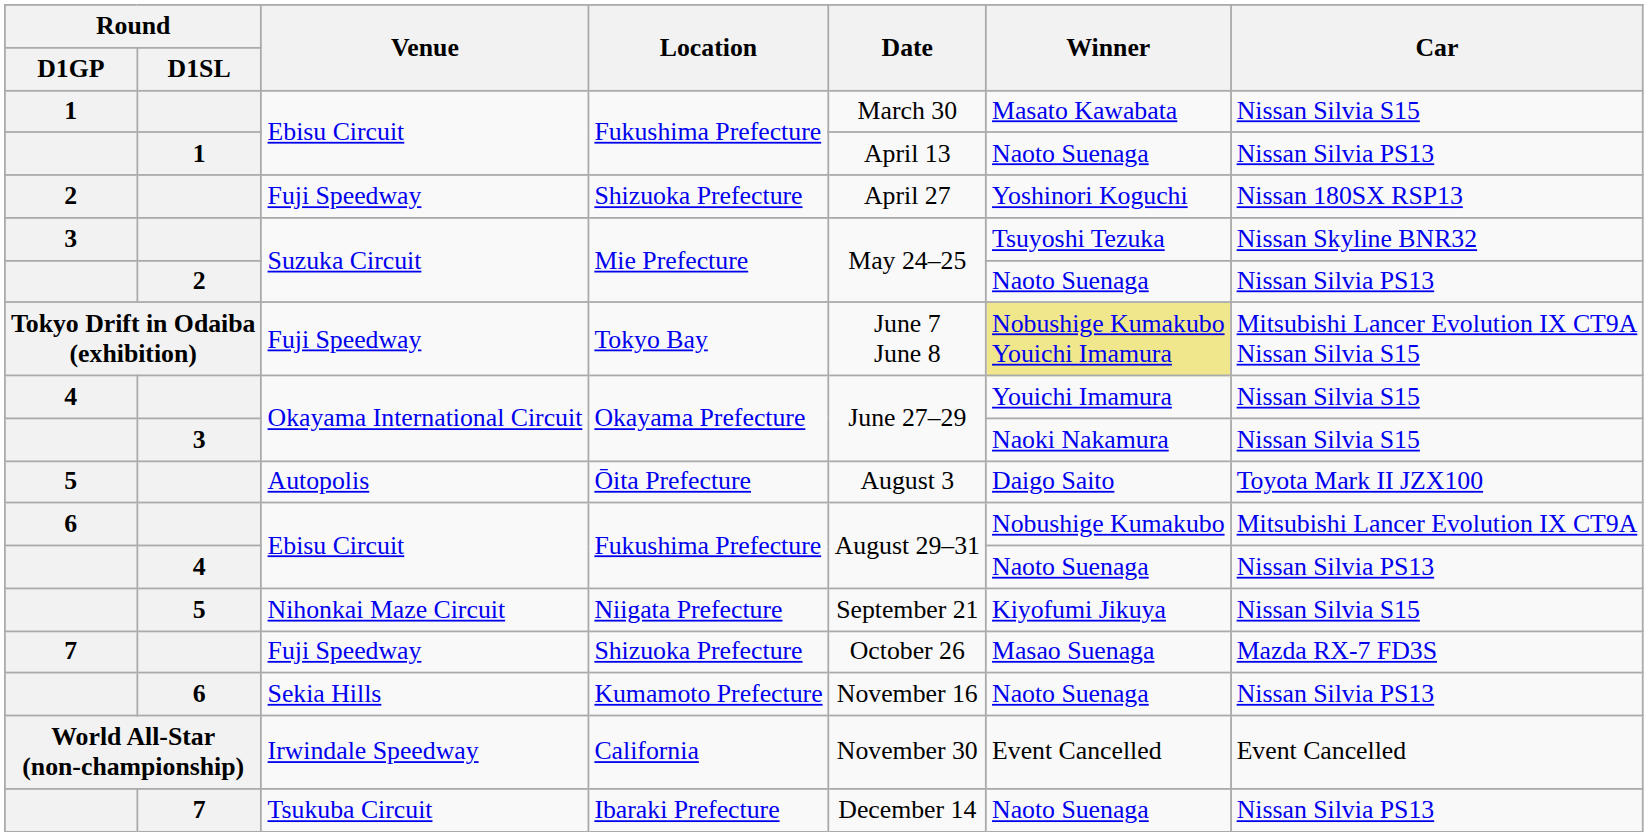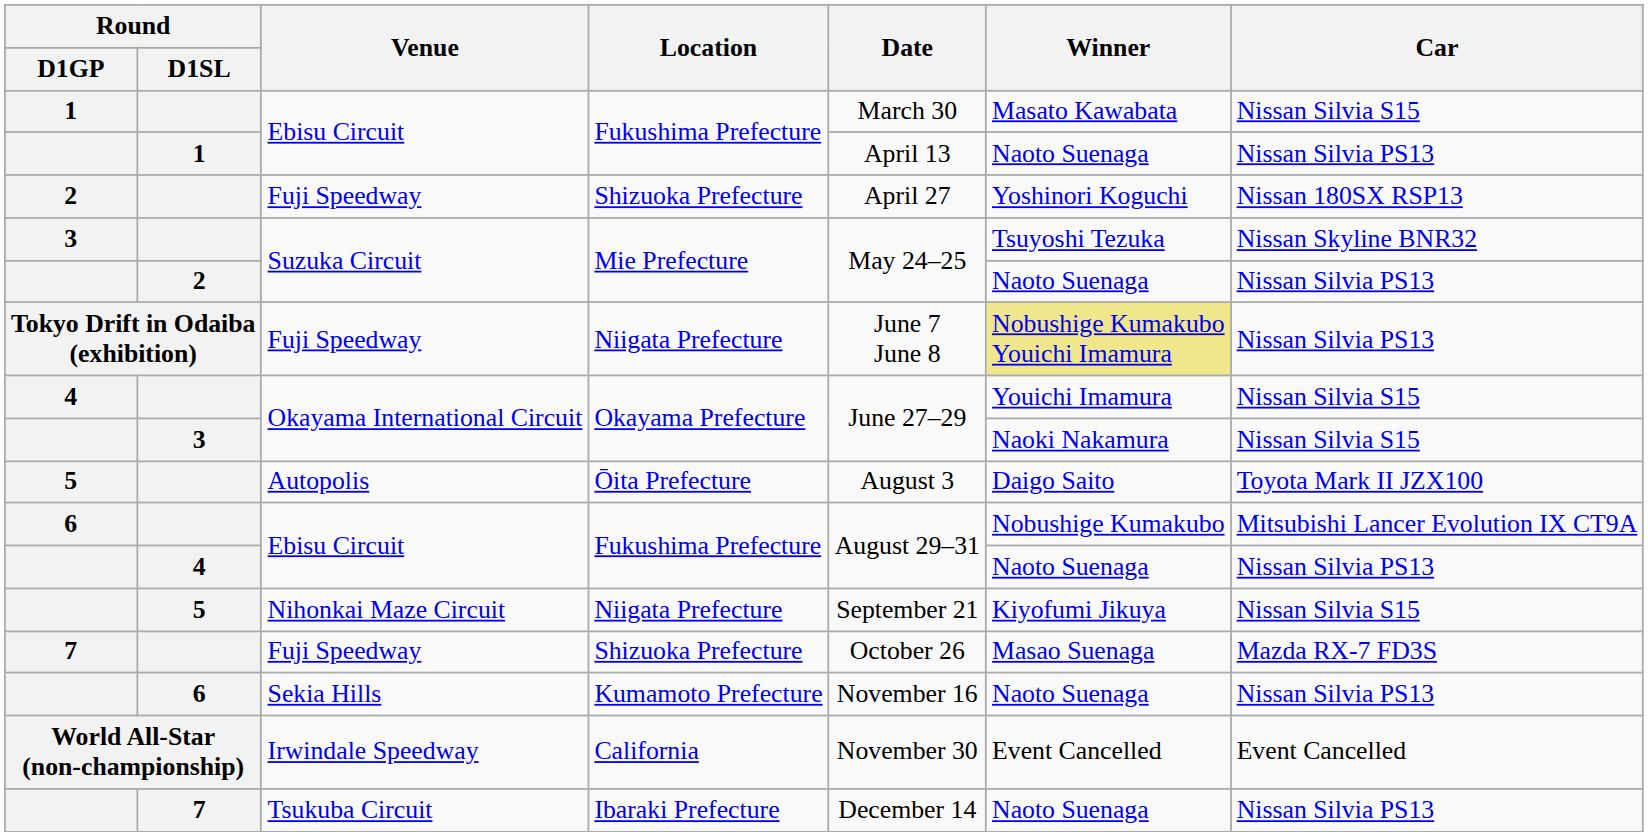Tokyo Drift in Odaiba (exhibition) | Location: Tokyo Bay -> Niigata Prefecture
Tokyo Drift in Odaiba (exhibition) | Car: Mitsubishi Lancer Evolution IX CT9A Nissan Silvia S15 -> Nissan Silvia PS13
